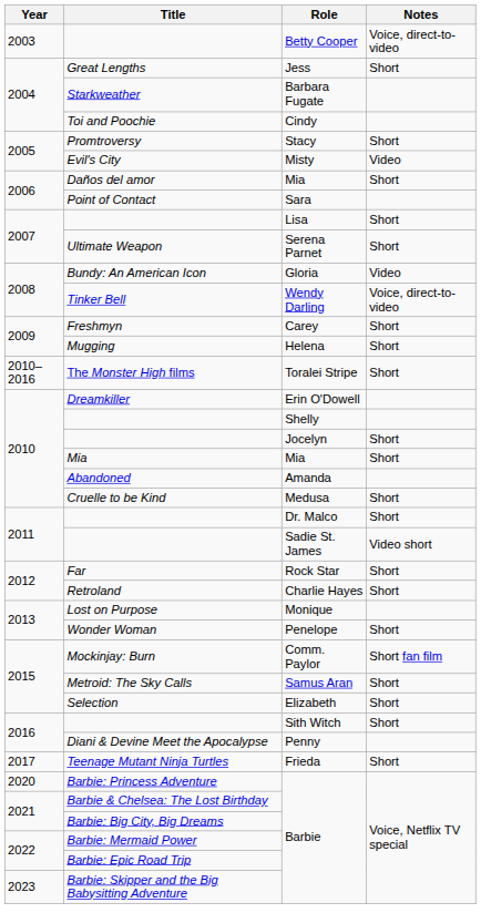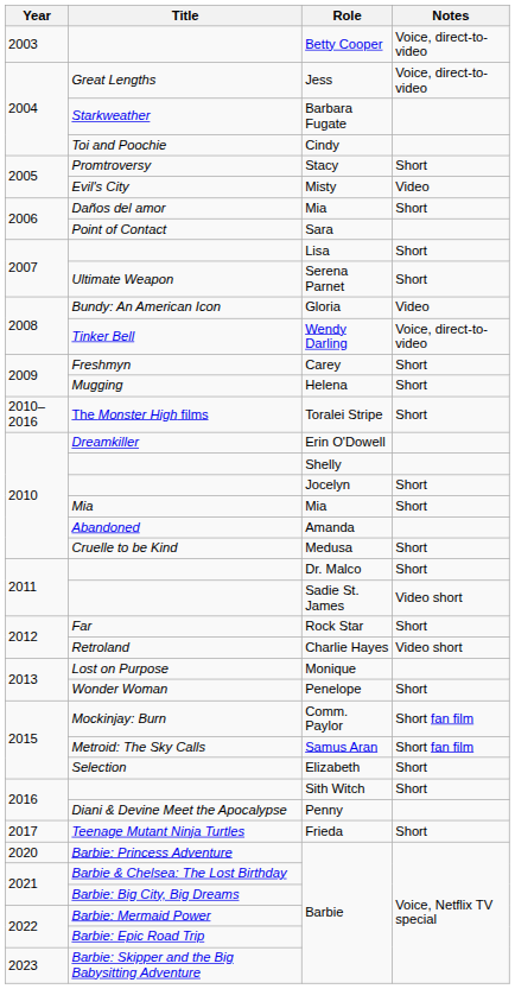Great Lengths | Notes: Short -> Voice, direct-to-video
Retroland | Notes: Short -> Video short
Metroid: The Sky Calls | Notes: Short -> Short fan film
